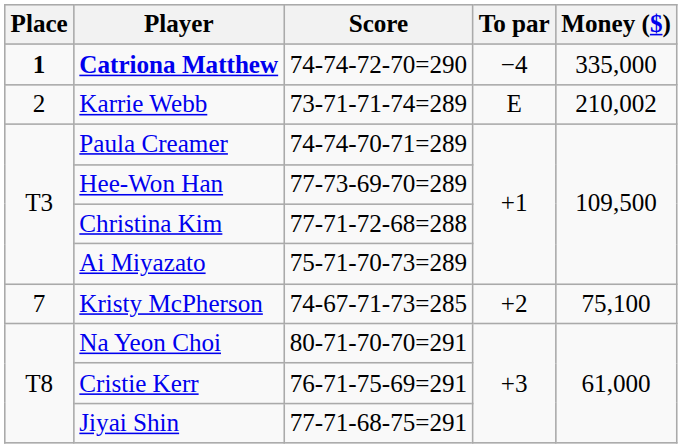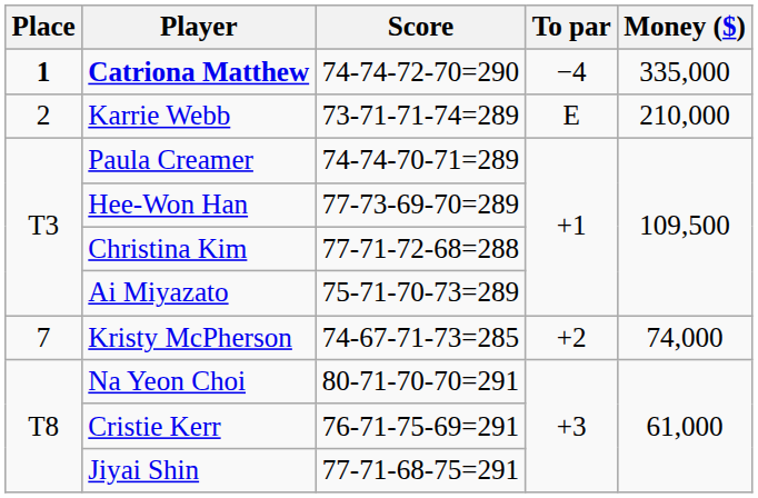Karrie Webb | Money ($): 210,002 -> 210,000
Kristy McPherson | Money ($): 75,100 -> 74,000
